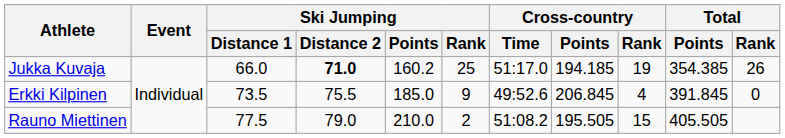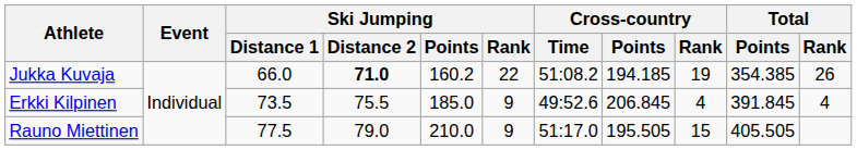Jukka Kuvaja | Ski Jumping / Rank: 25 -> 22
Jukka Kuvaja | Cross-country / Time: 51:17.0 -> 51:08.2
Erkki Kilpinen | Total / Rank: 0 -> 4
Rauno Miettinen | Ski Jumping / Rank: 2 -> 9
Rauno Miettinen | Cross-country / Time: 51:08.2 -> 51:17.0
